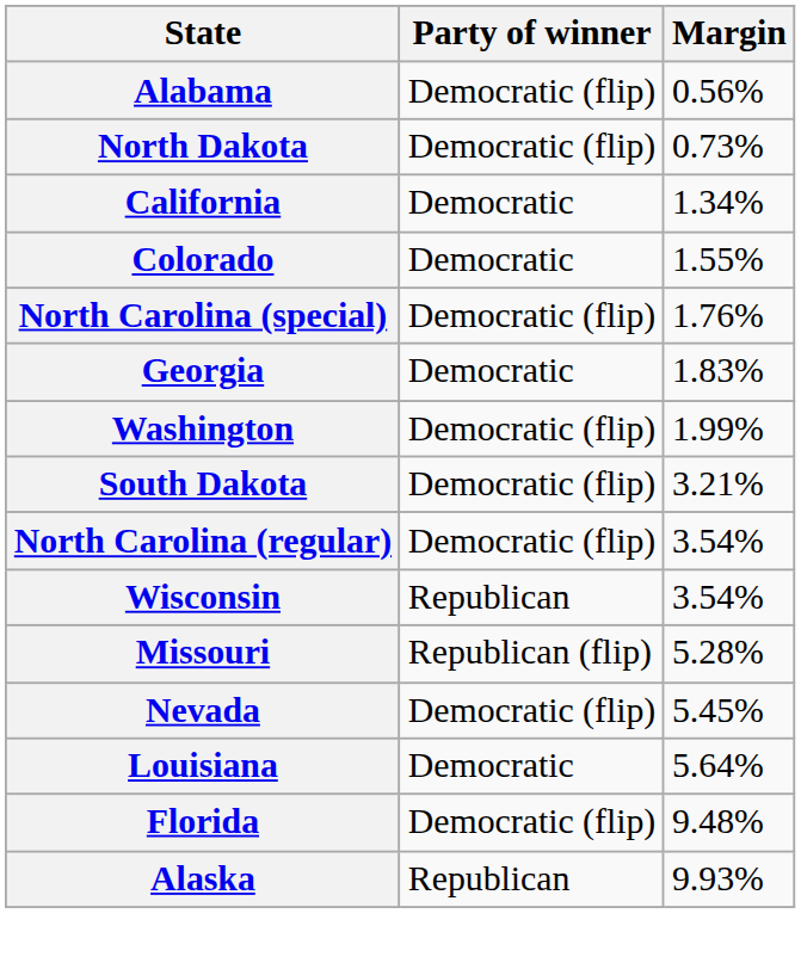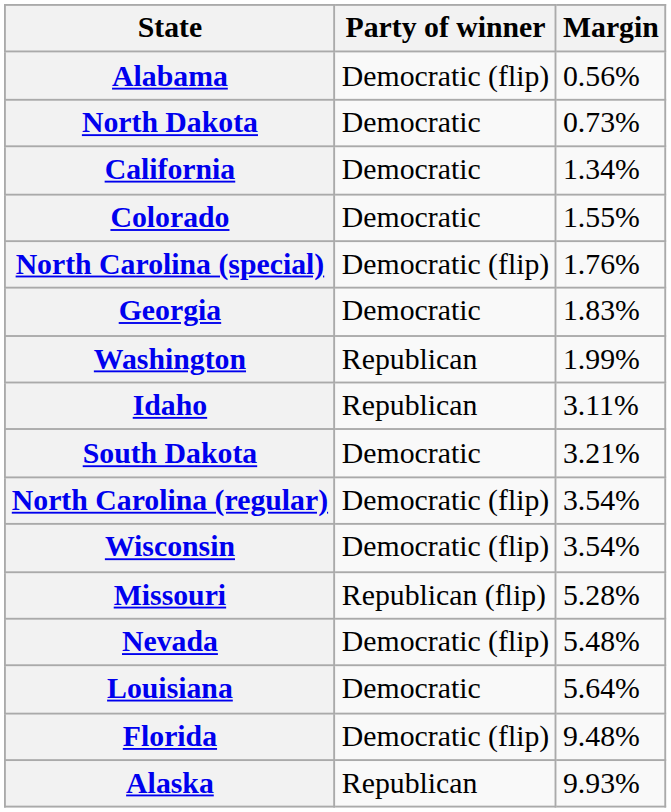North Dakota | Party of winner: Democratic (flip) -> Democratic
Washington | Party of winner: Democratic (flip) -> Republican
+ row: Idaho | Republican | 3.11%
South Dakota | Party of winner: Democratic (flip) -> Democratic
Wisconsin | Party of winner: Republican -> Democratic (flip)
Nevada | Margin: 5.45% -> 5.48%
